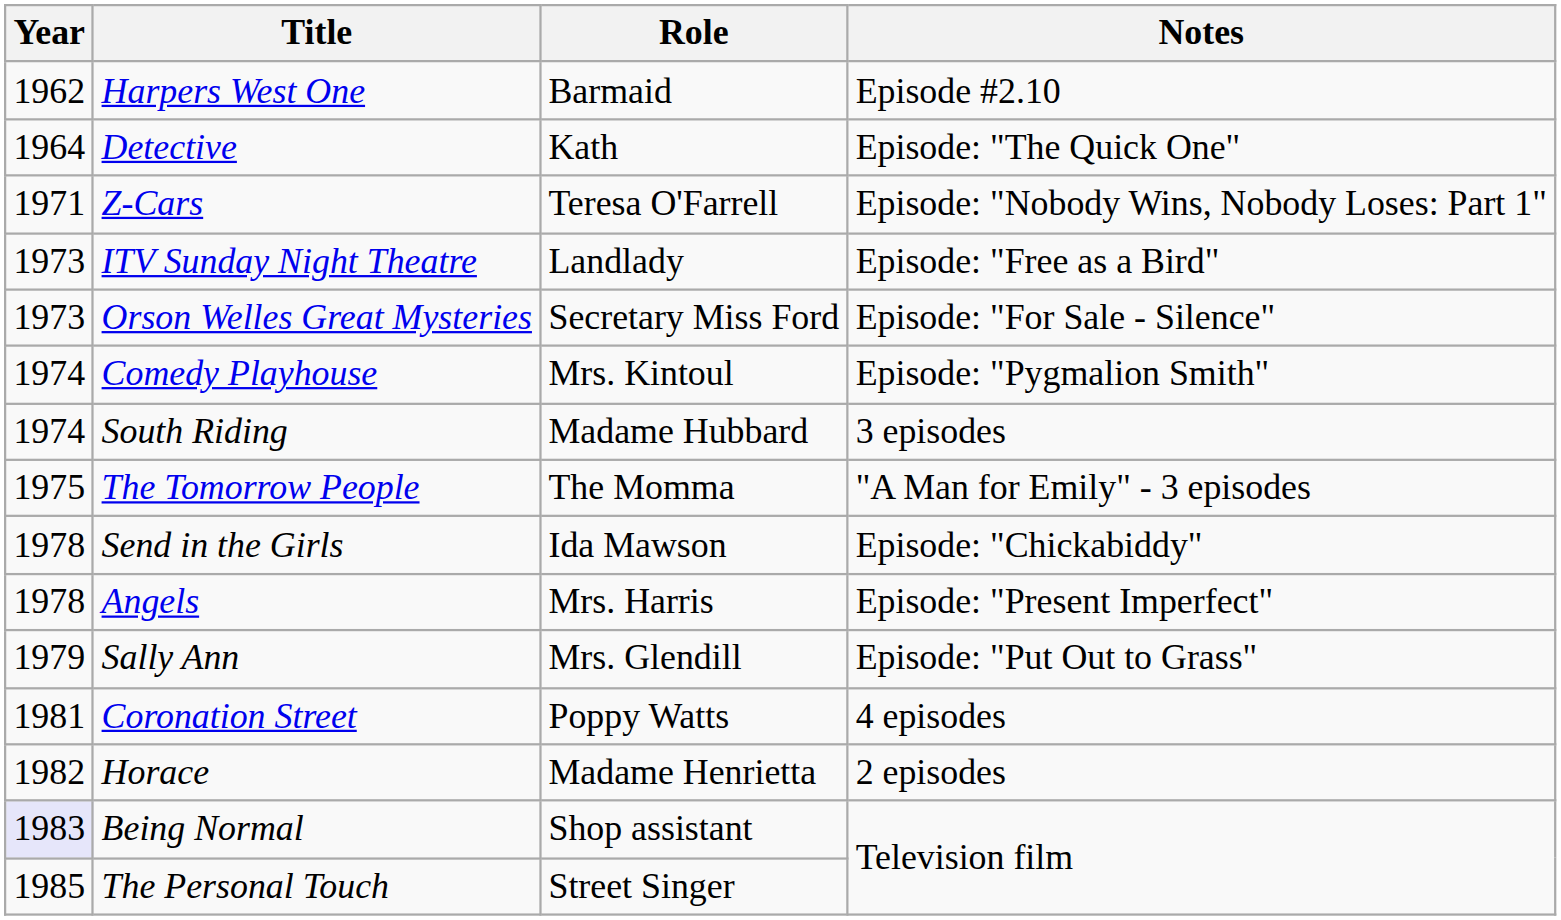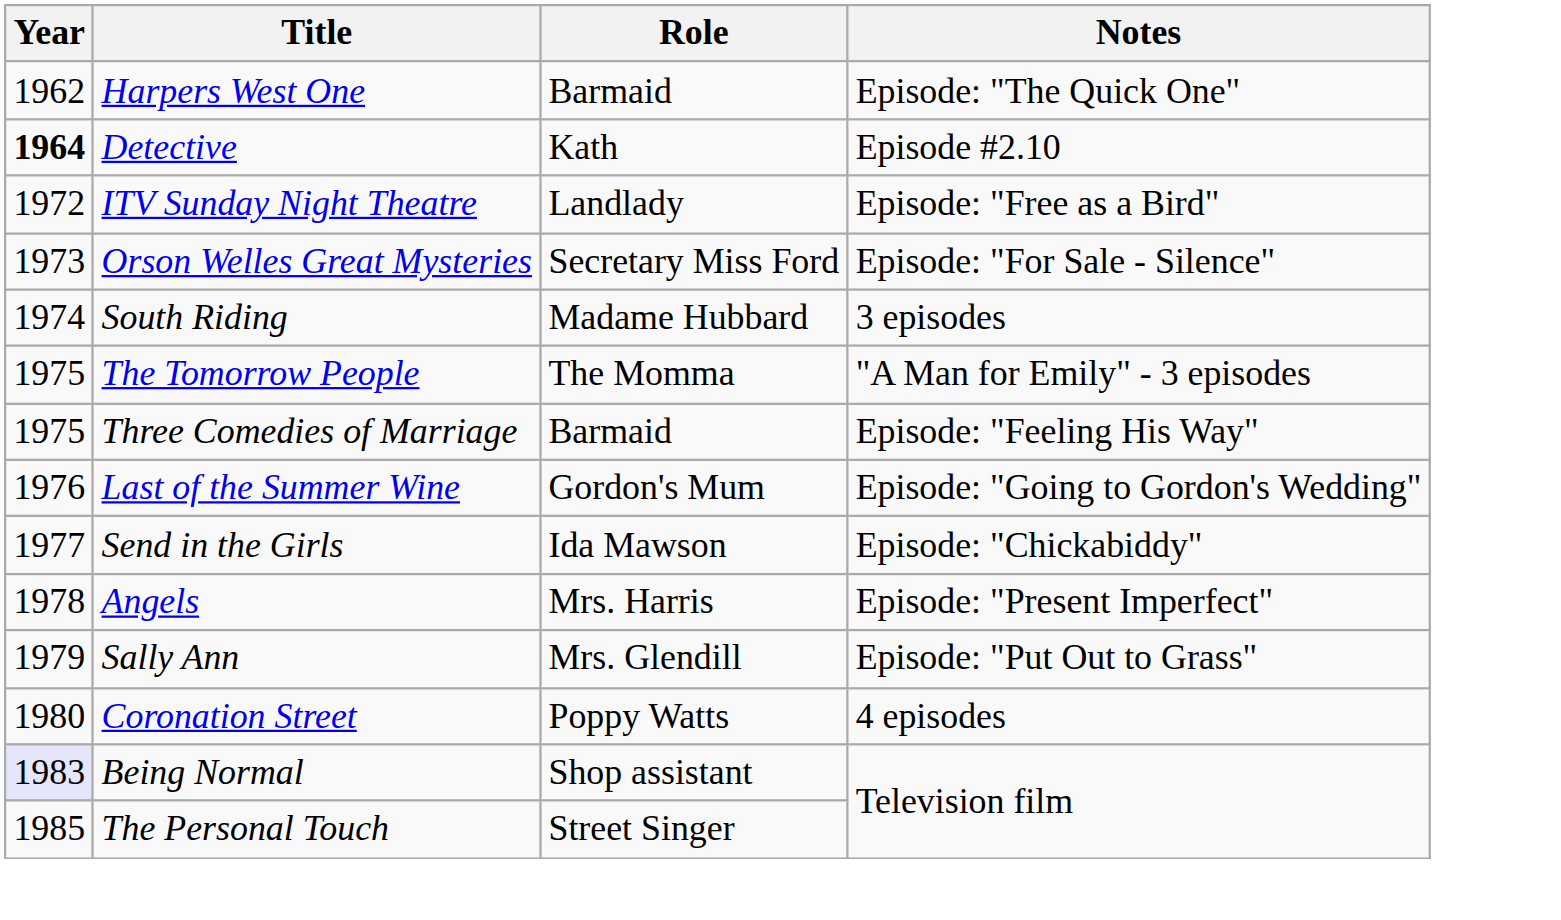Harpers West One | Notes: Episode #2.10 -> Episode: "The Quick One"
Detective | Year: normal -> bold
Detective | Notes: Episode: "The Quick One" -> Episode #2.10
- row: 1971 | Z-Cars | Teresa O'Farrell | Episode: "Nobody Wins, Nobody Loses: Part 1"
ITV Sunday Night Theatre | Year: 1973 -> 1972
- row: 1974 | Comedy Playhouse | Mrs. Kintoul | Episode: "Pygmalion Smith"
+ row: 1975 | Three Comedies of Marriage | Barmaid | Episode: "Feeling His Way"
+ row: 1976 | Last of the Summer Wine | Gordon's Mum | Episode: "Going to Gordon's Wedding"
Send in the Girls | Year: 1978 -> 1977
Coronation Street | Year: 1981 -> 1980
- row: 1982 | Horace | Madame Henrietta | 2 episodes
